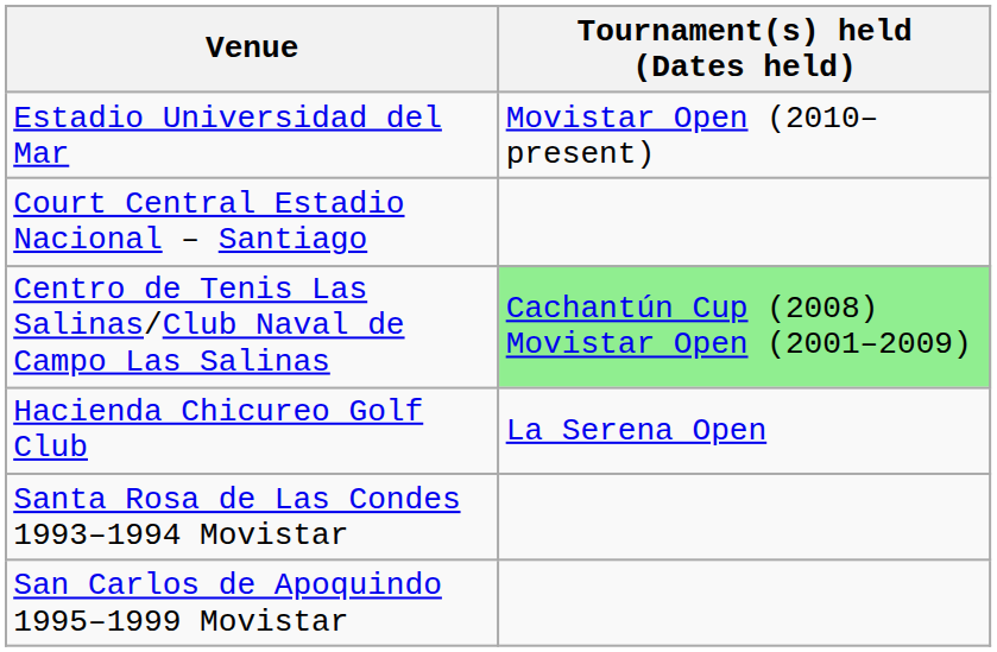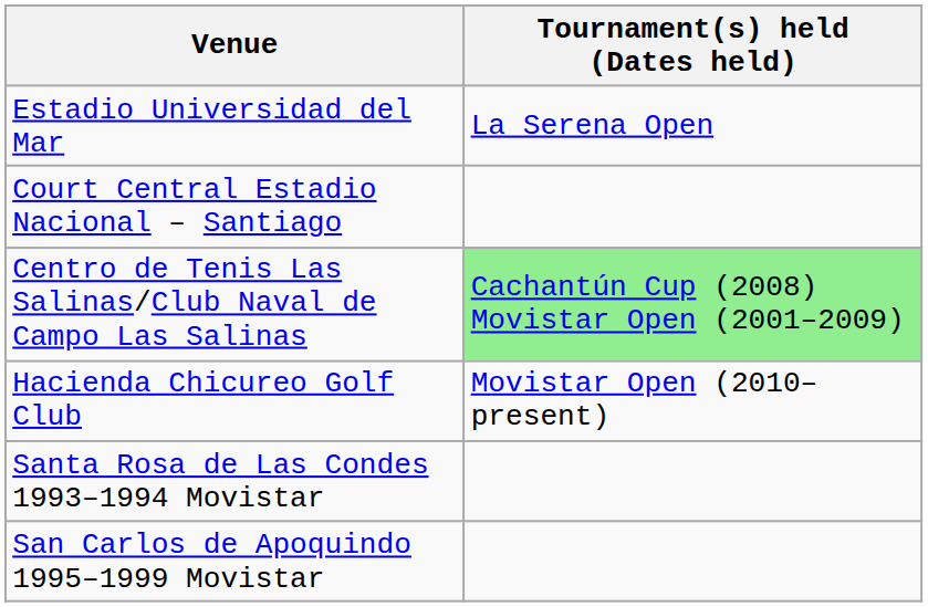Estadio Universidad del Mar | Tournament(s) held (Dates held): Movistar Open (2010–present) -> La Serena Open
Hacienda Chicureo Golf Club | Tournament(s) held (Dates held): La Serena Open -> Movistar Open (2010–present)
